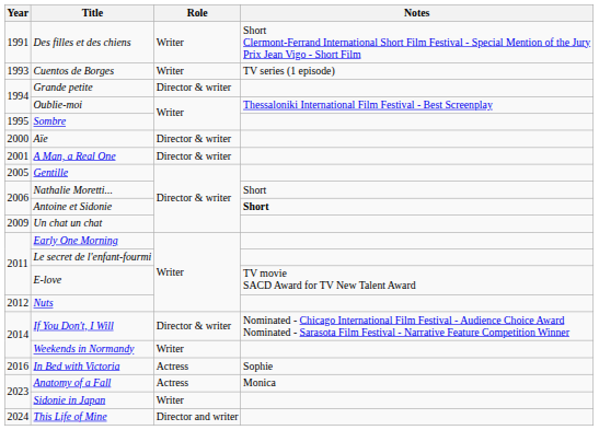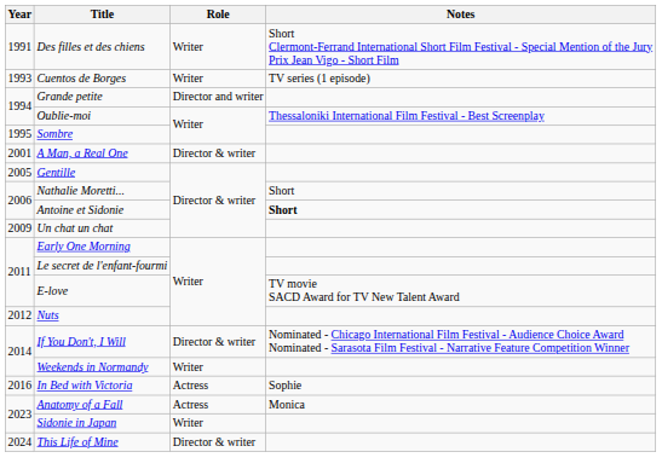Grande petite | Role: Director & writer -> Director and writer
- row: 2000 | Aïe | Director & writer
This Life of Mine | Role: Director and writer -> Director & writer
